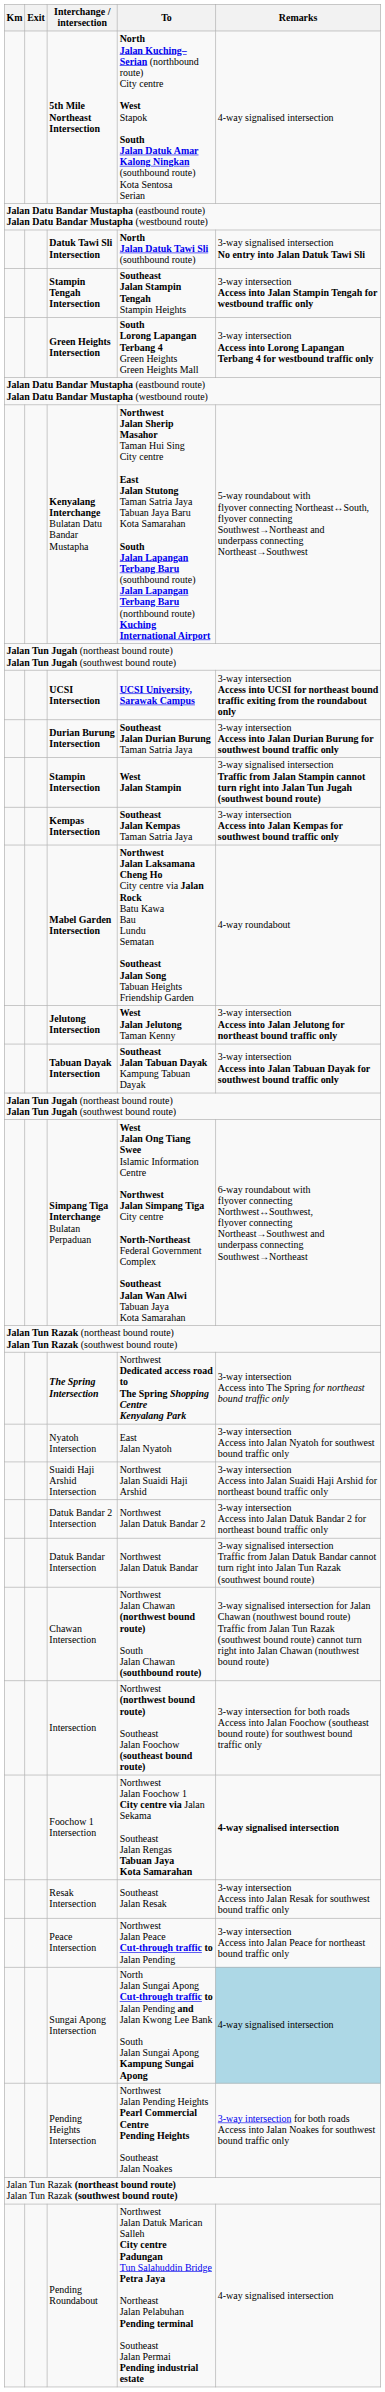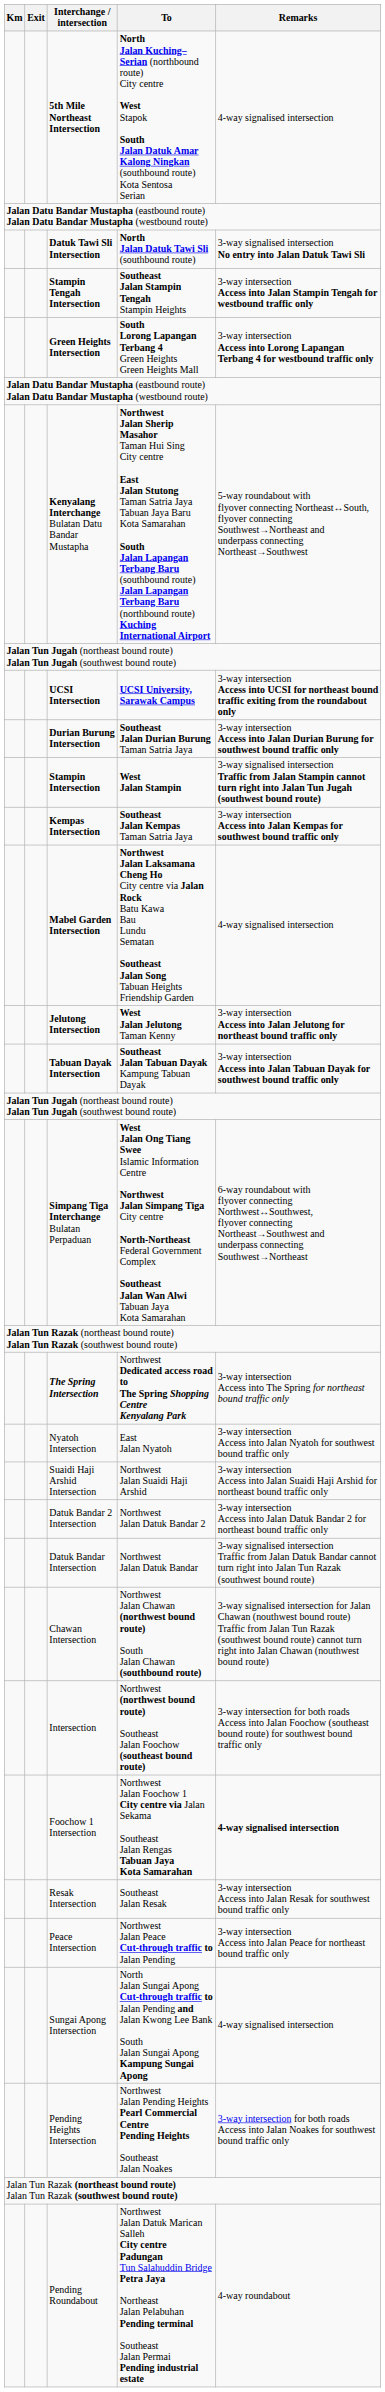Mabel Garden Intersection | Remarks: 4-way roundabout -> 4-way signalised intersection
Sungai Apong Intersection | Remarks: lightblue background -> no background
Pending Roundabout | Remarks: 4-way signalised intersection -> 4-way roundabout
